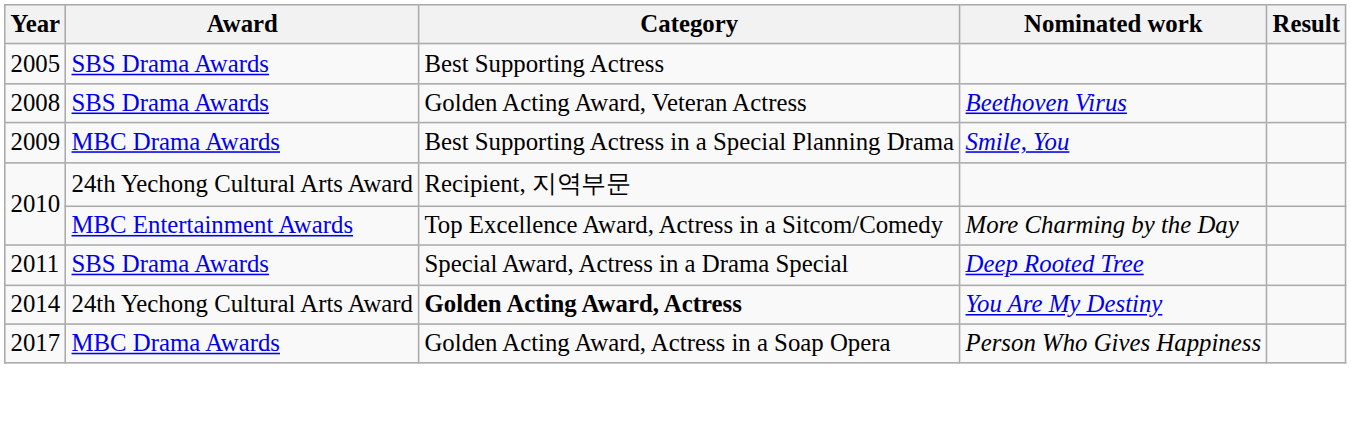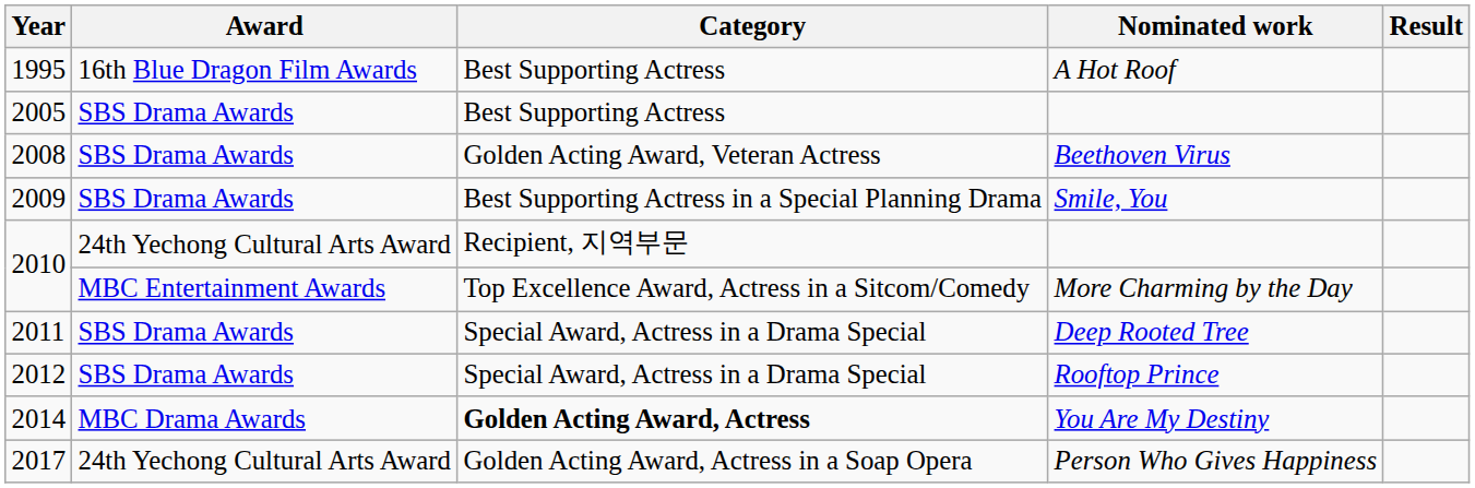+ row: 1995 | 16th Blue Dragon Film Awards | Best Supporting Actress | A Hot Roof
Smile, You | Award: MBC Drama Awards -> SBS Drama Awards
+ row: 2012 | SBS Drama Awards | Special Award, Actress in a Drama Special | Rooftop Prince
You Are My Destiny | Award: 24th Yechong Cultural Arts Award -> MBC Drama Awards
Person Who Gives Happiness | Award: MBC Drama Awards -> 24th Yechong Cultural Arts Award
